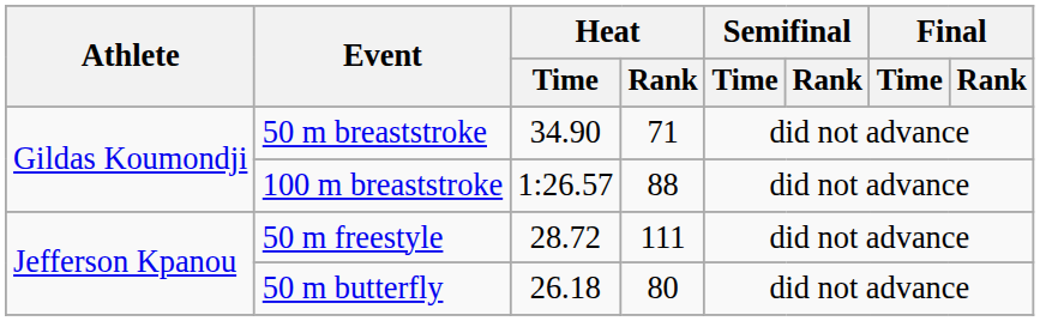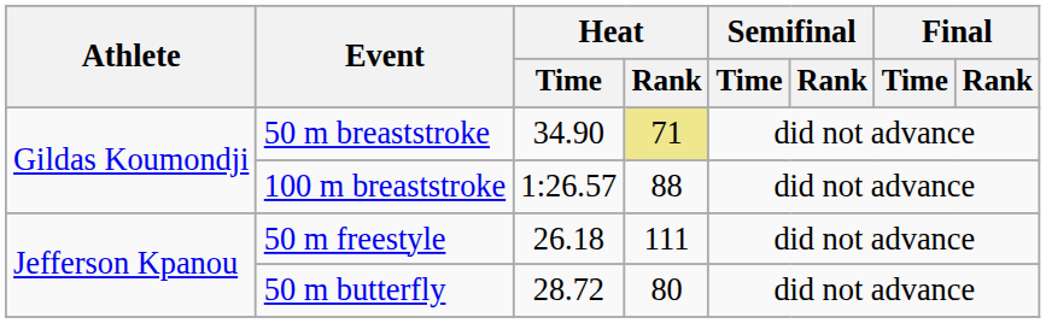50 m breaststroke | Heat / Rank: no background -> khaki background
50 m freestyle | Heat / Time: 28.72 -> 26.18
50 m butterfly | Heat / Time: 26.18 -> 28.72
